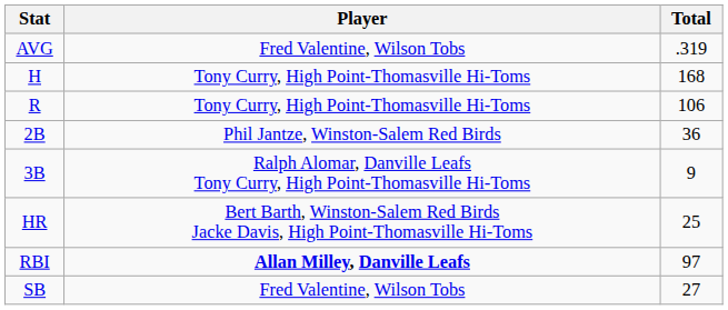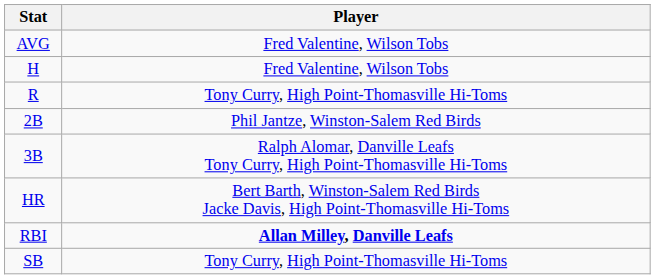- column: Total | .319 | 168 | 106 | 36 | 9 | 25 | 97 | 27
H | Player: Tony Curry, High Point-Thomasville Hi-Toms -> Fred Valentine, Wilson Tobs
SB | Player: Fred Valentine, Wilson Tobs -> Tony Curry, High Point-Thomasville Hi-Toms
